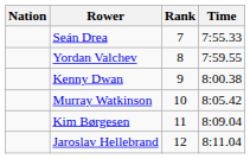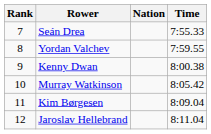columns swapped: Rank <-> Nation
